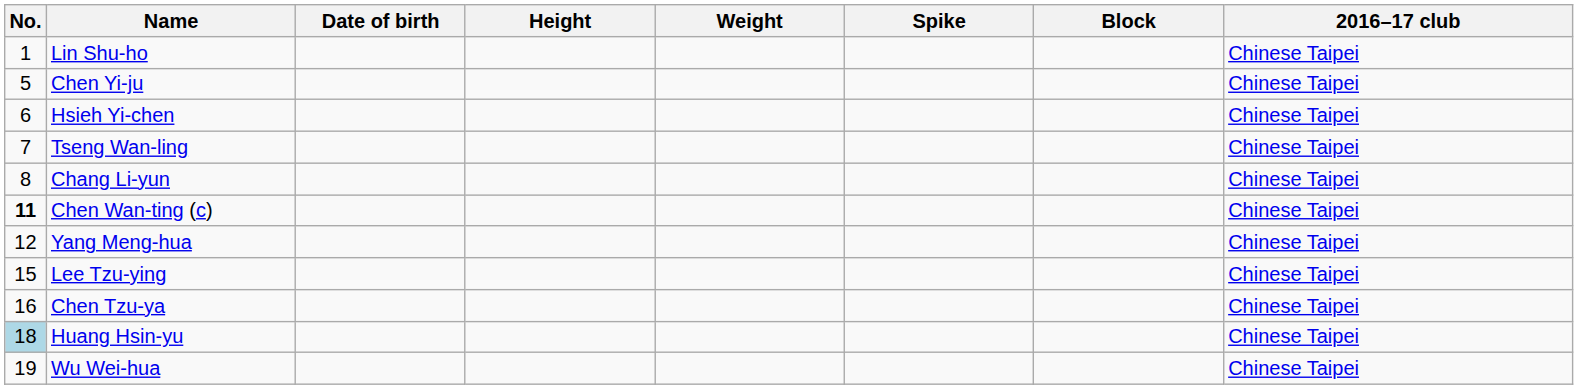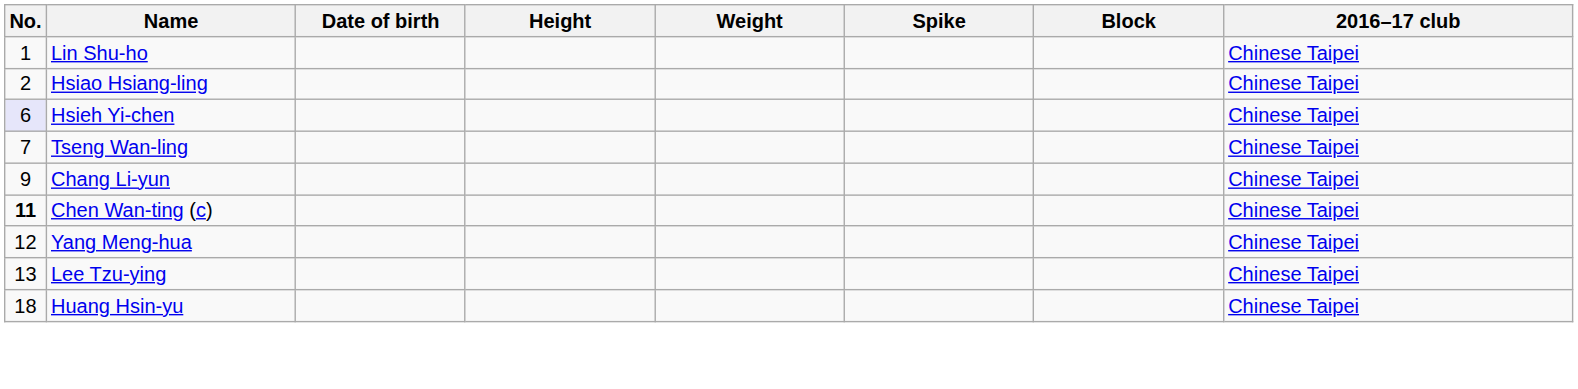+ row: 2 | Hsiao Hsiang-ling | Chinese Taipei
- row: 5 | Chen Yi-ju | Chinese Taipei
Hsieh Yi-chen | No.: no background -> lavender background
Chang Li-yun | No.: 8 -> 9
Lee Tzu-ying | No.: 15 -> 13
- row: 16 | Chen Tzu-ya | Chinese Taipei
Huang Hsin-yu | No.: lightblue background -> no background
- row: 19 | Wu Wei-hua | Chinese Taipei
